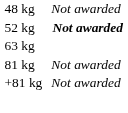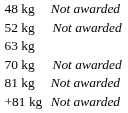52 kg | column 4: bold -> normal
+ row: 70 kg | Not awarded
